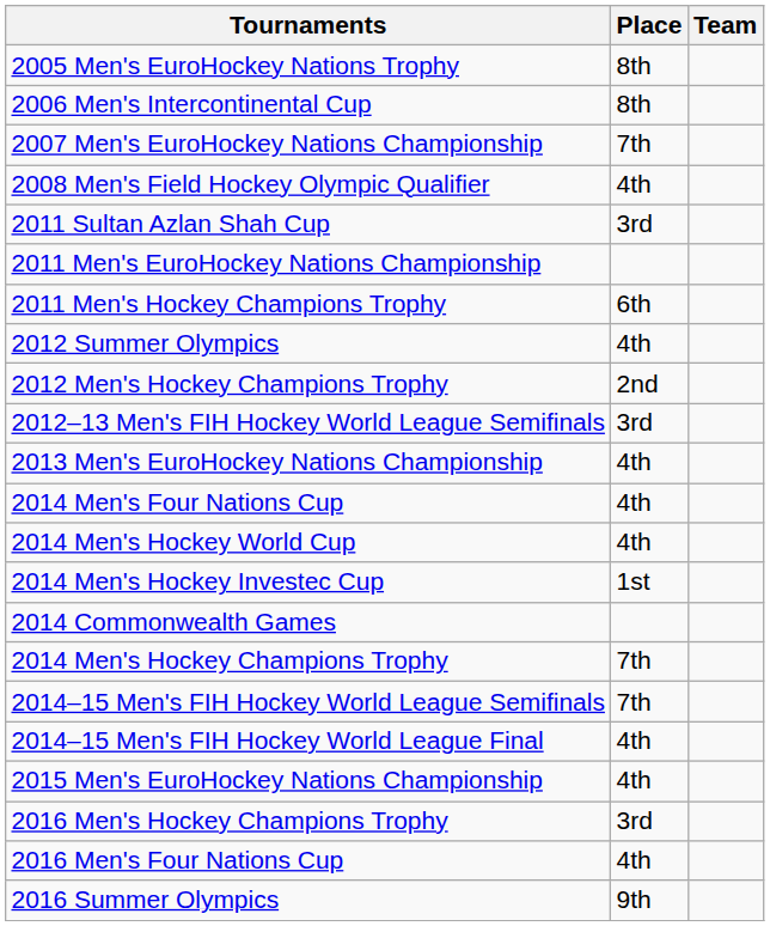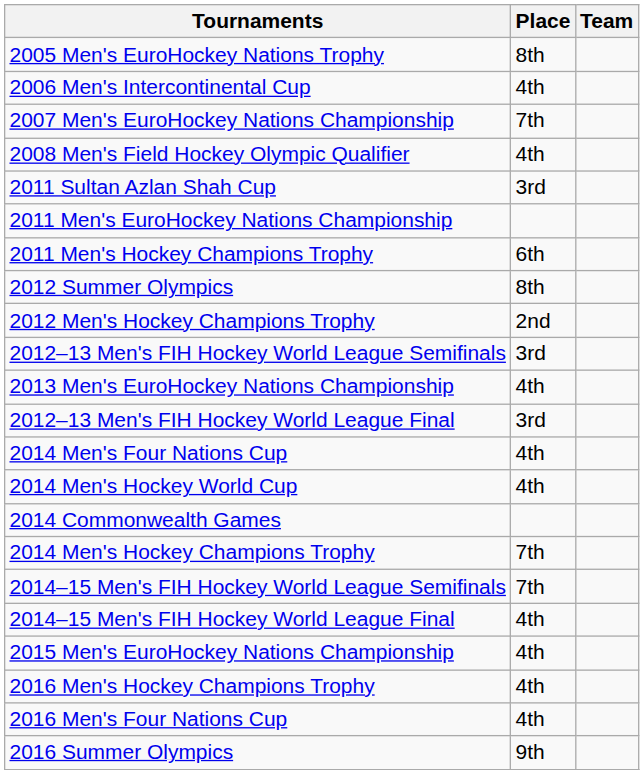2006 Men's Intercontinental Cup | Place: 8th -> 4th
2012 Summer Olympics | Place: 4th -> 8th
+ row: 2012–13 Men's FIH Hockey World League Final | 3rd
- row: 2014 Men's Hockey Investec Cup | 1st
2016 Men's Hockey Champions Trophy | Place: 3rd -> 4th
